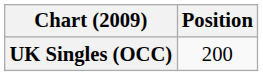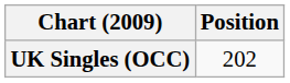UK Singles (OCC) | Position: 200 -> 202
